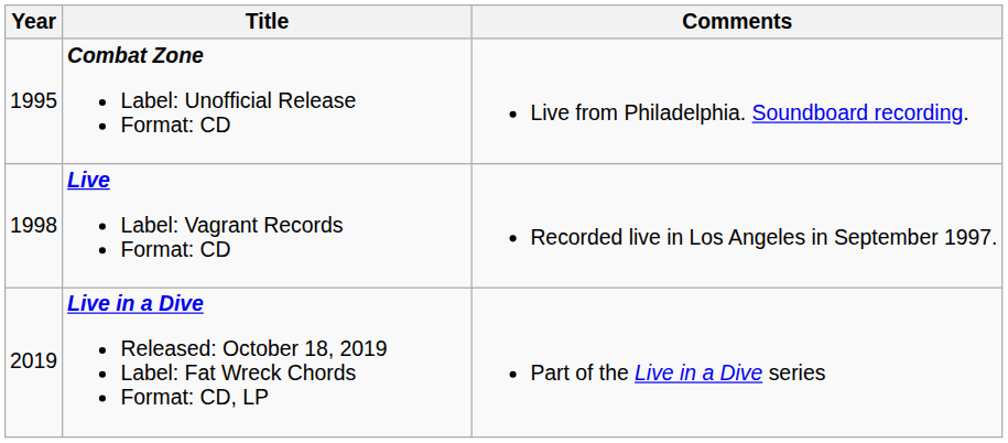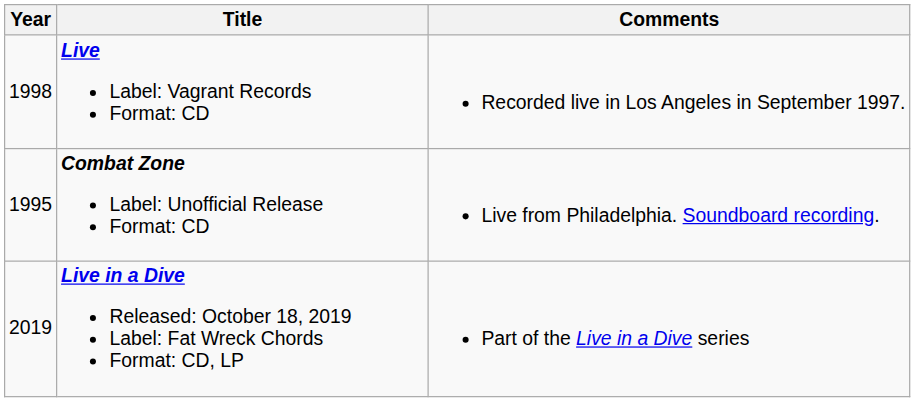rows swapped: Combat Zone Label: Unofficial Release Format: CD <-> Live Label: Vagrant Records Format: CD
